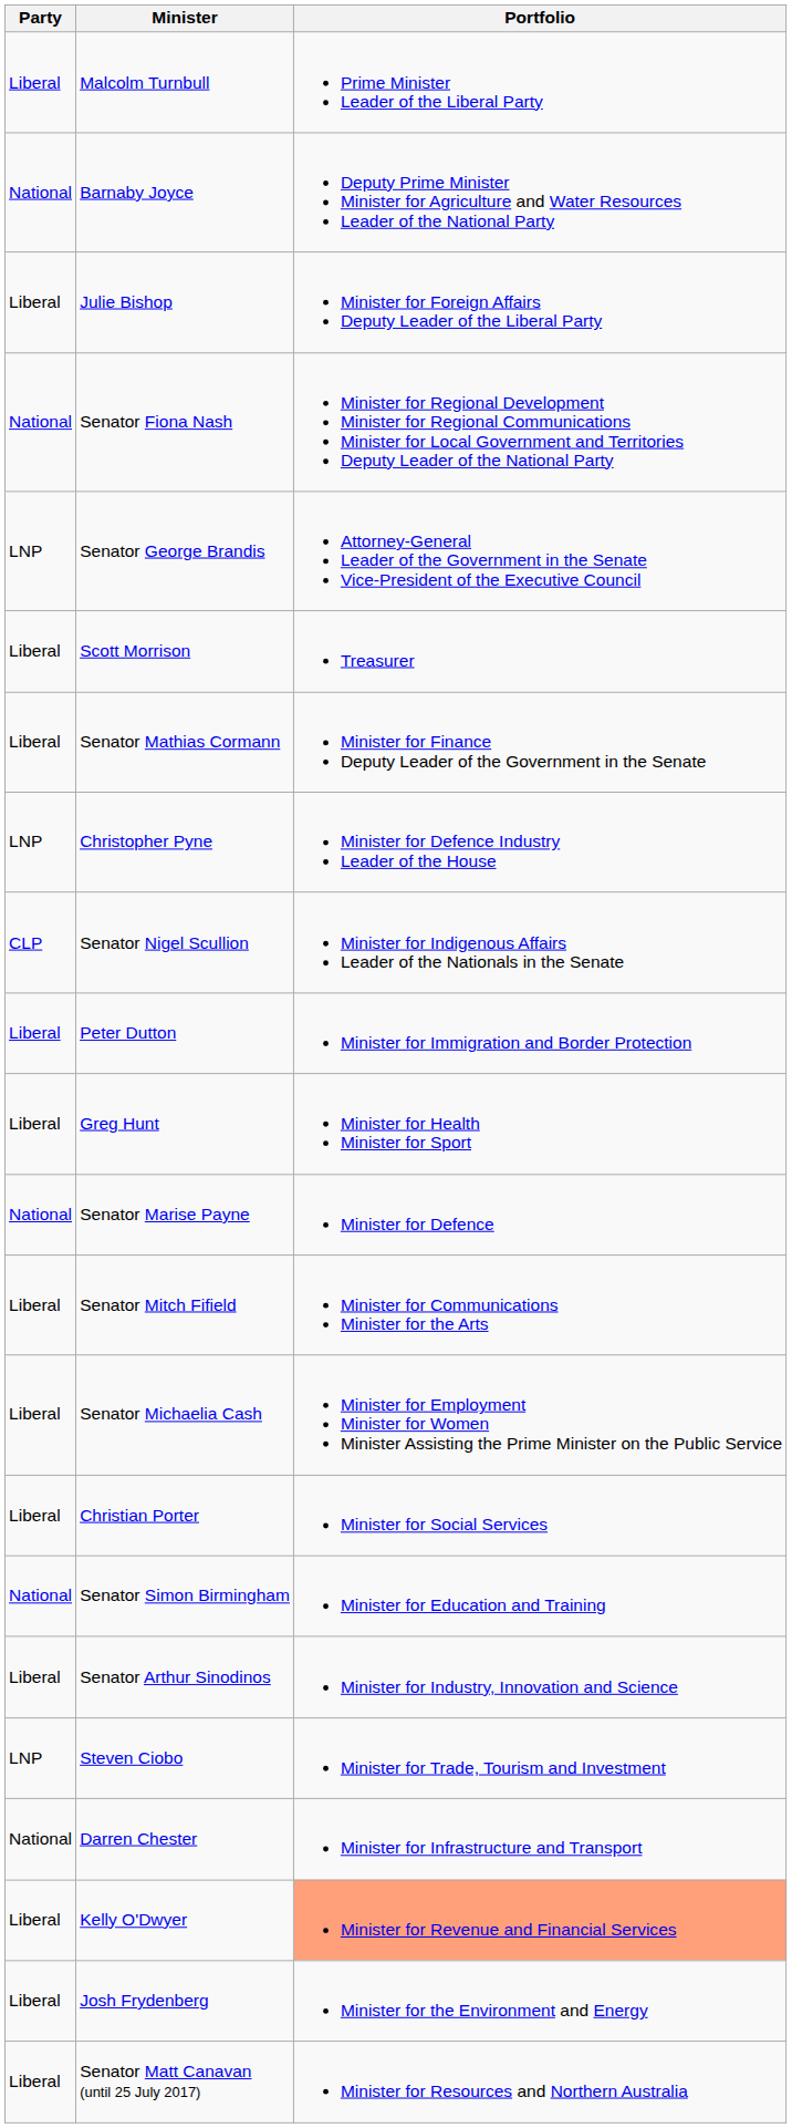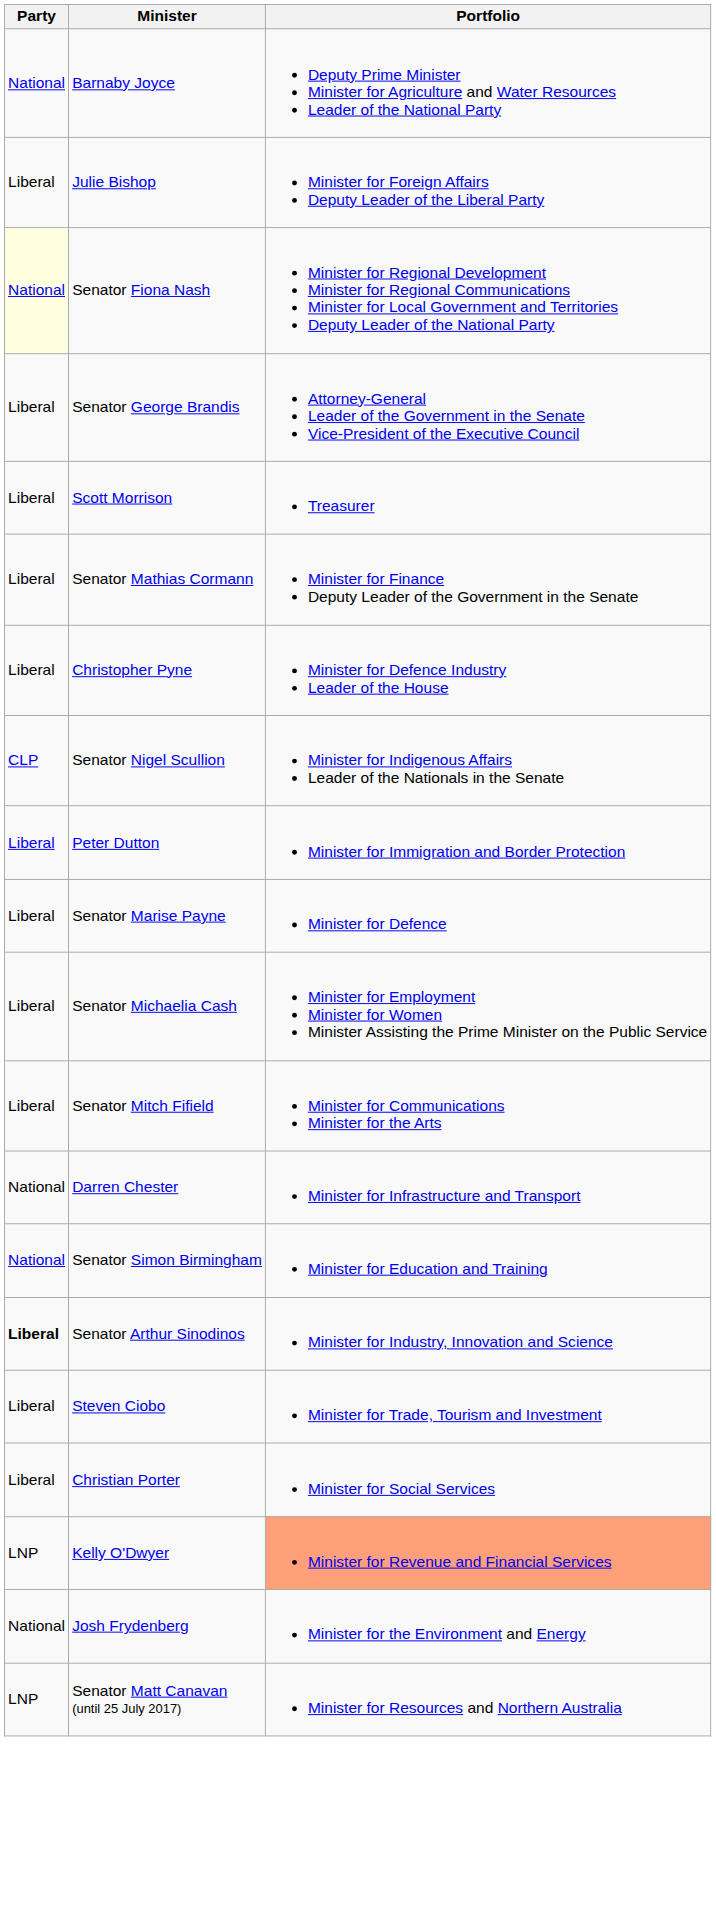- row: Liberal | Malcolm Turnbull | Prime Minister Leader of the Liberal Party
Senator Fiona Nash | Party: no background -> lightyellow background
Senator George Brandis | Party: LNP -> Liberal
Christopher Pyne | Party: LNP -> Liberal
- row: Liberal | Greg Hunt | Minister for Health Minister for Sport
Senator Marise Payne | Party: National -> Liberal
rows swapped: Senator Mitch Fifield <-> Senator Michaelia Cash
rows swapped: Christian Porter <-> Darren Chester
Senator Arthur Sinodinos | Party: normal -> bold
Steven Ciobo | Party: LNP -> Liberal
Kelly O'Dwyer | Party: Liberal -> LNP
Josh Frydenberg | Party: Liberal -> National
Senator Matt Canavan (until 25 July 2017) | Party: Liberal -> LNP
